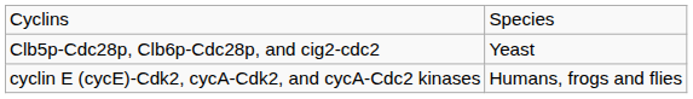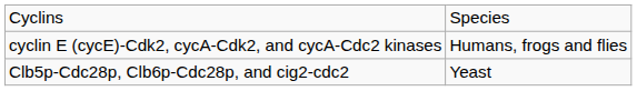rows swapped: cyclin E (cycE)-Cdk2, cycA-Cdk2, and cycA-Cdc2 kinases <-> Clb5p-Cdc28p, Clb6p-Cdc28p, and cig2-cdc2
